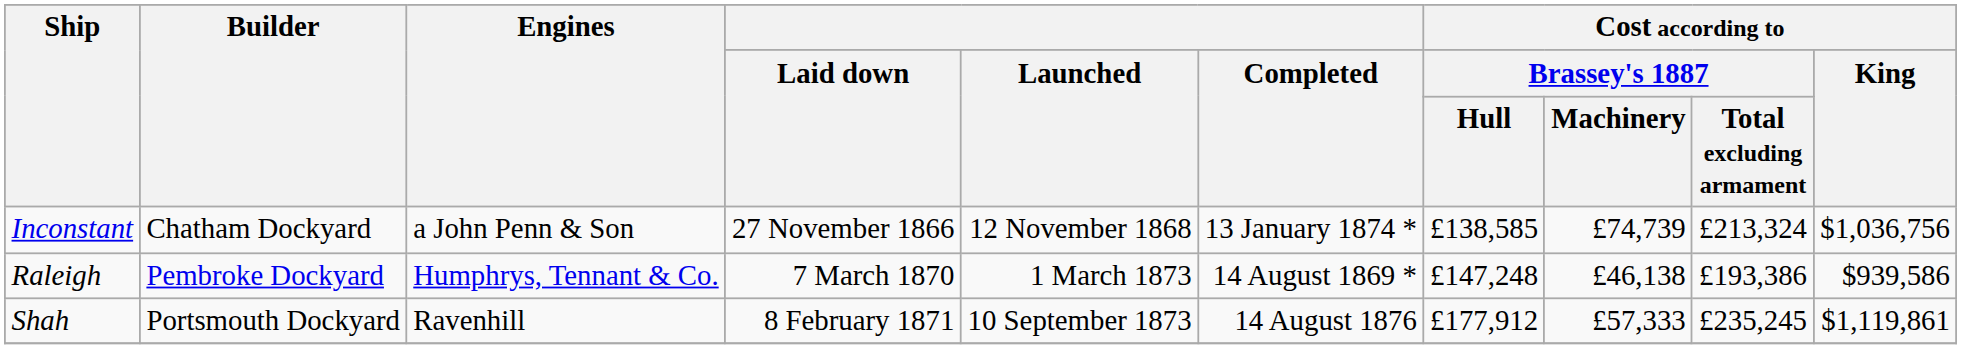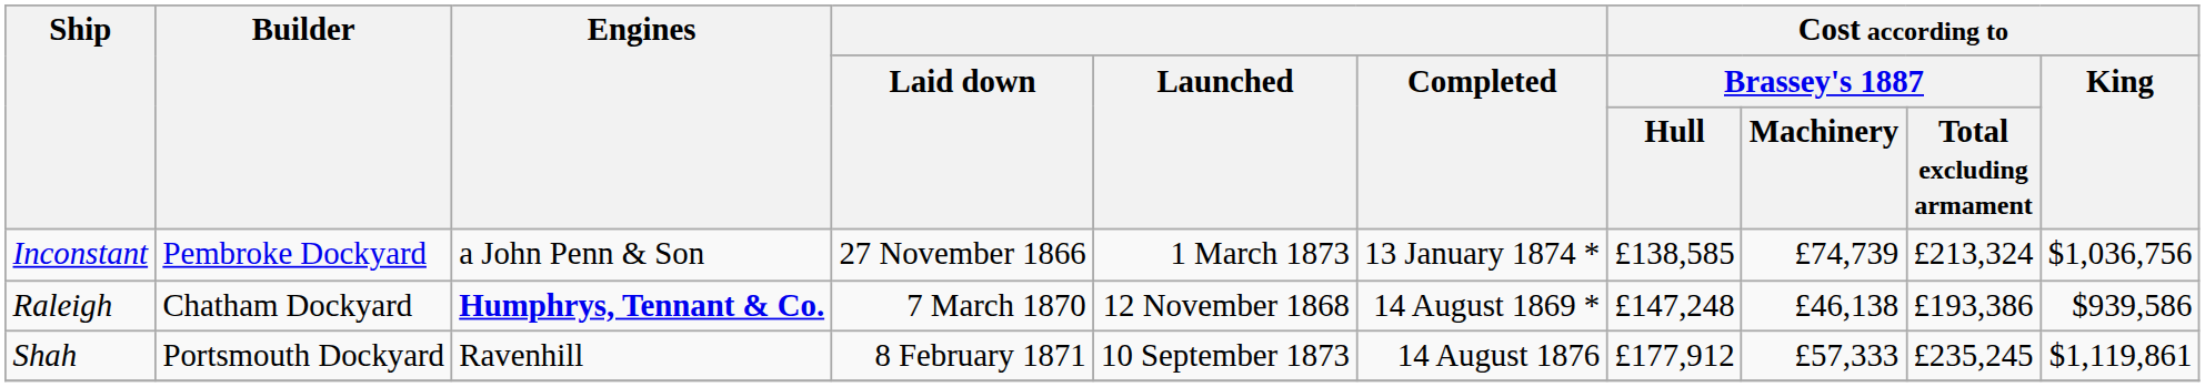Inconstant | Builder: Chatham Dockyard -> Pembroke Dockyard
Inconstant | Launched: 12 November 1868 -> 1 March 1873
Raleigh | Builder: Pembroke Dockyard -> Chatham Dockyard
Raleigh | Engines: normal -> bold
Raleigh | Launched: 1 March 1873 -> 12 November 1868
